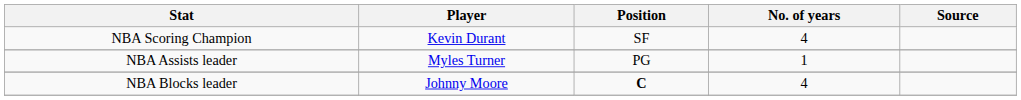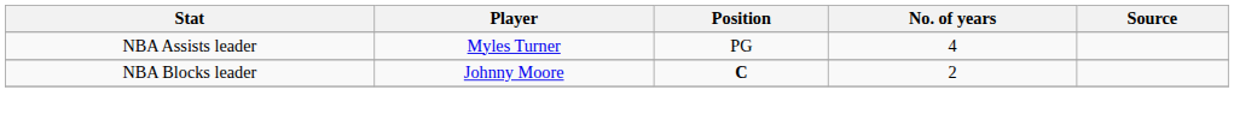- row: NBA Scoring Champion | Kevin Durant | SF | 4
NBA Assists leader | No. of years: 1 -> 4
NBA Blocks leader | No. of years: 4 -> 2
